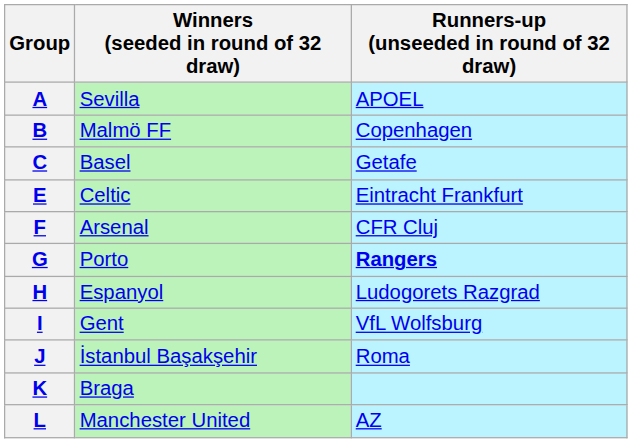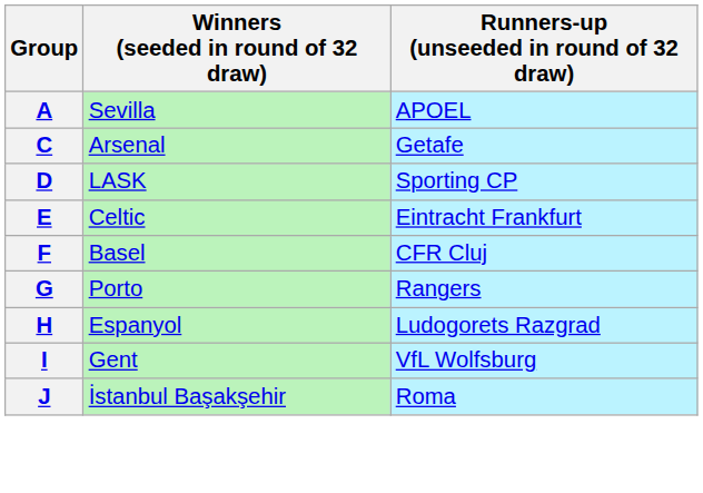- row: B | Malmö FF | Copenhagen
C | Winners (seeded in round of 32 draw): Basel -> Arsenal
+ row: D | LASK | Sporting CP
F | Winners (seeded in round of 32 draw): Arsenal -> Basel
G | Runners-up (unseeded in round of 32 draw): bold -> normal
- row: K | Braga
- row: L | Manchester United | AZ
